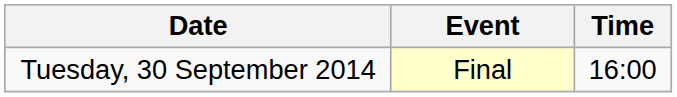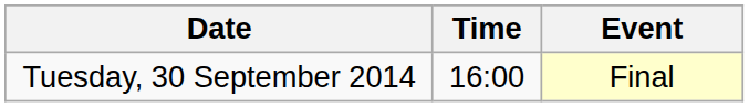columns swapped: Time <-> Event
